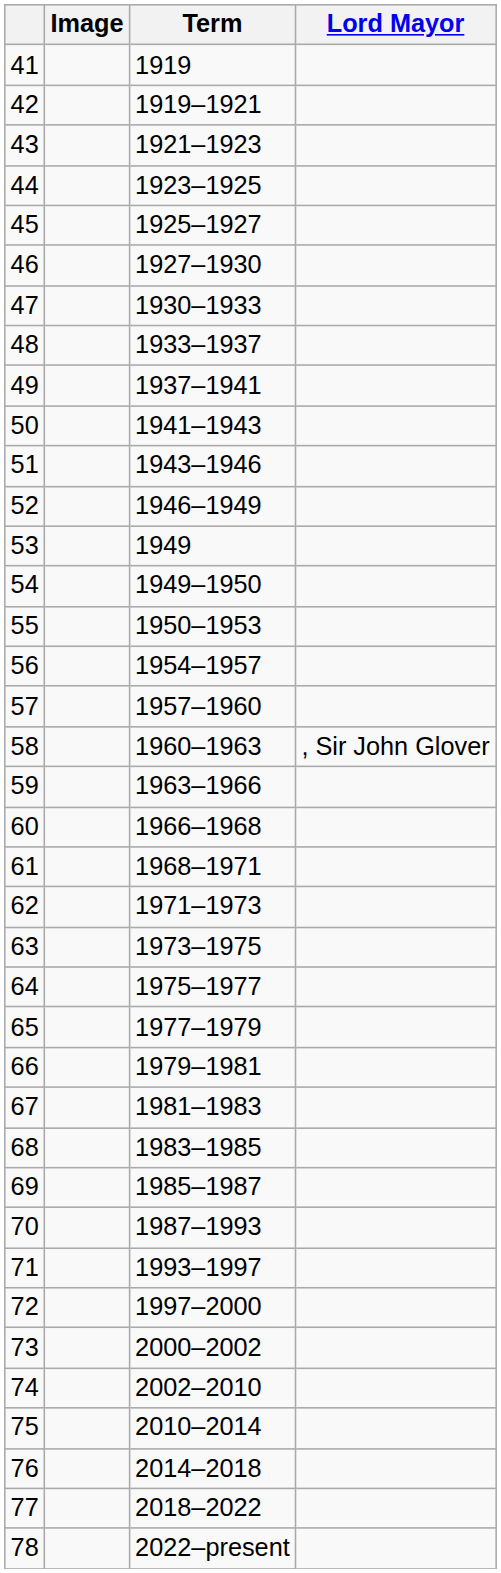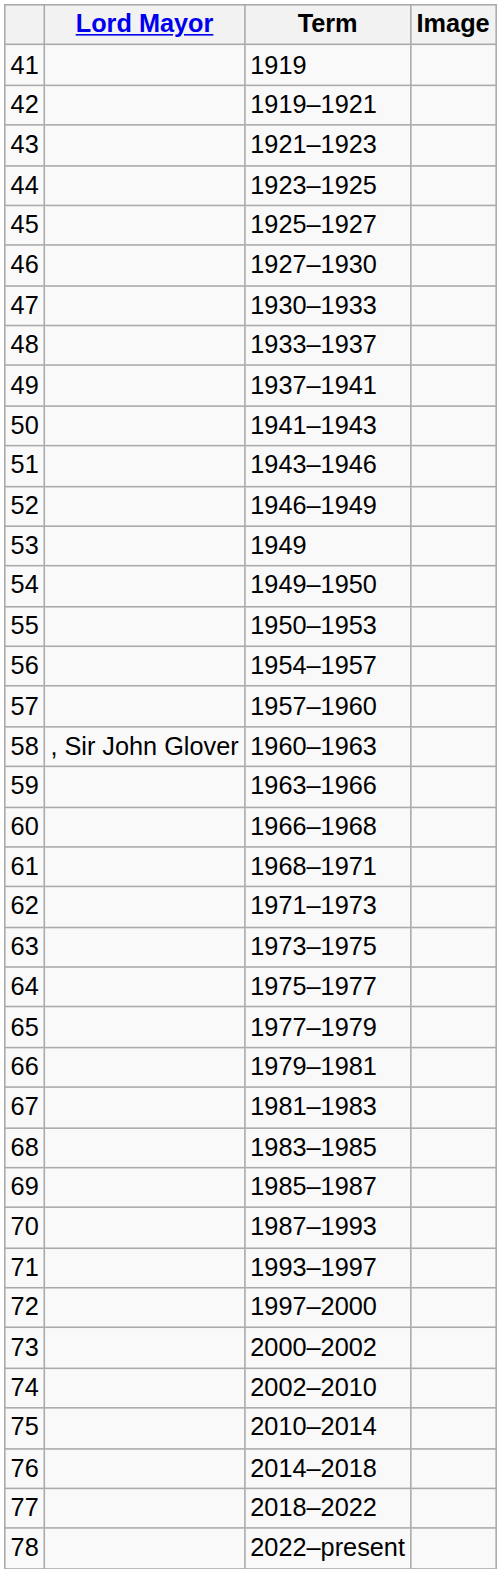columns swapped: Lord Mayor <-> Image
